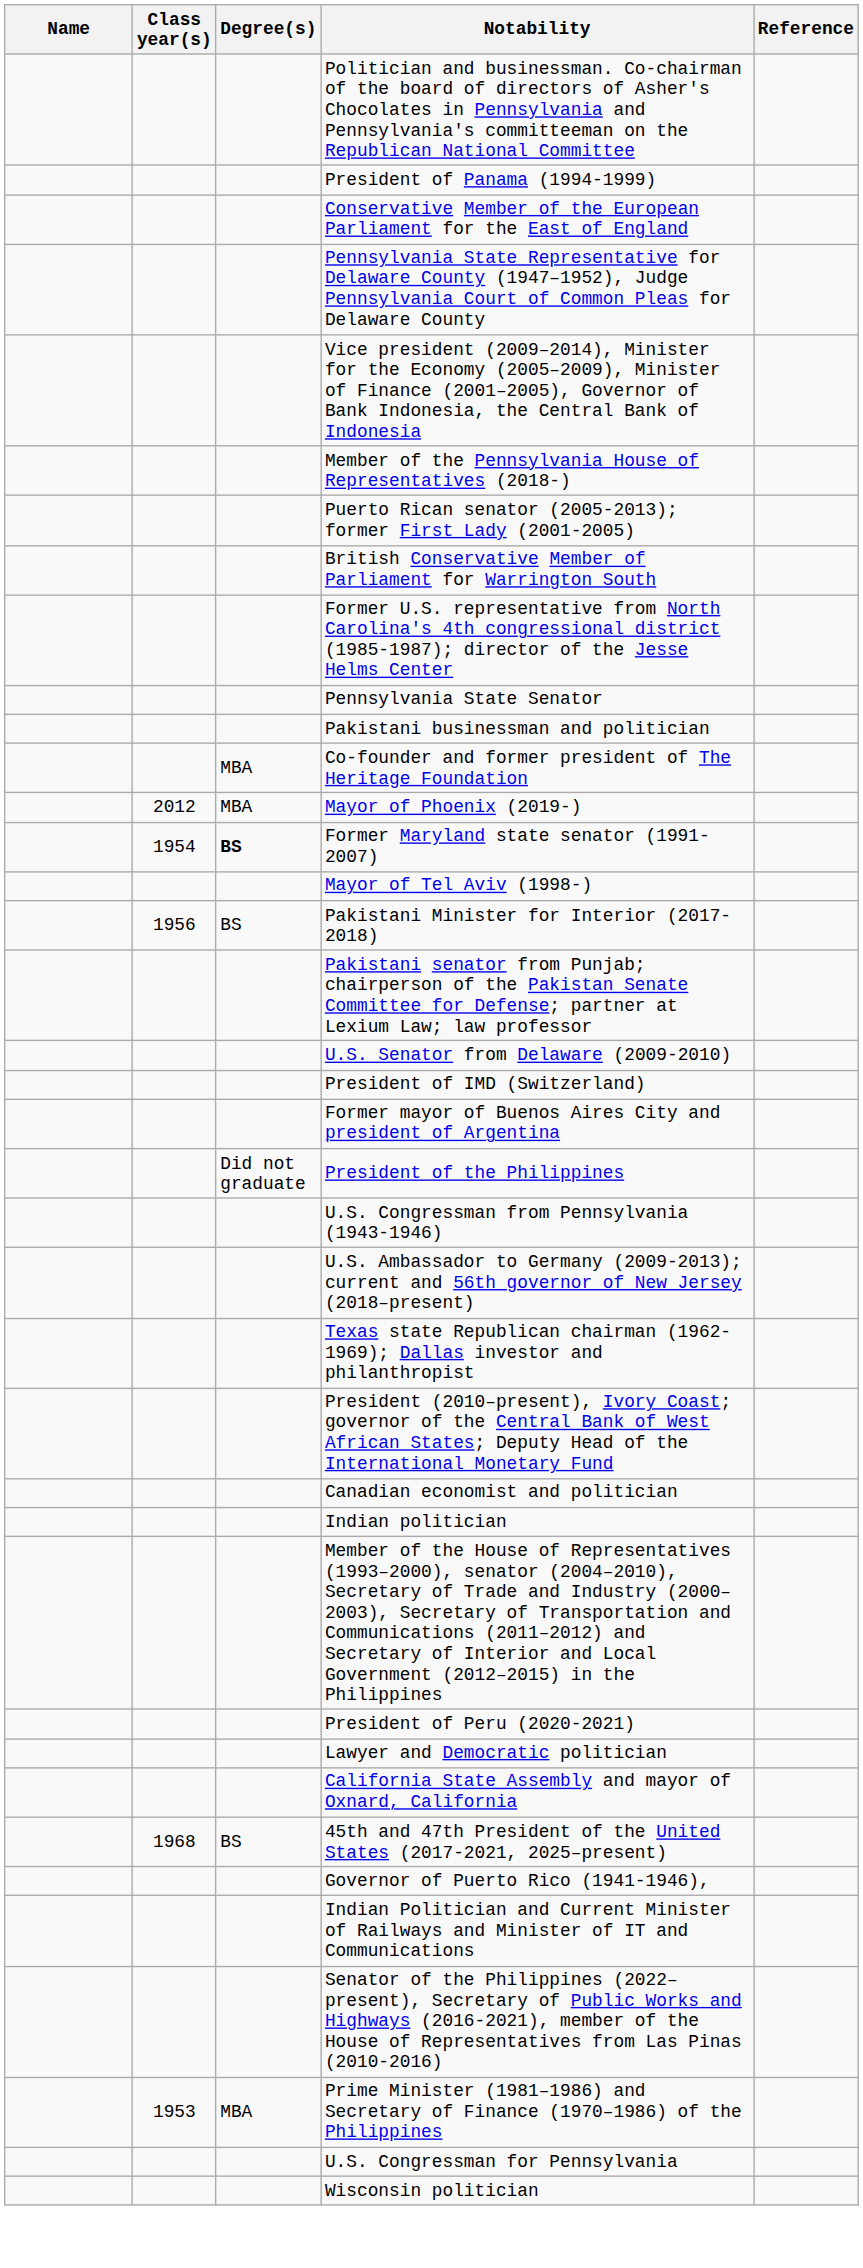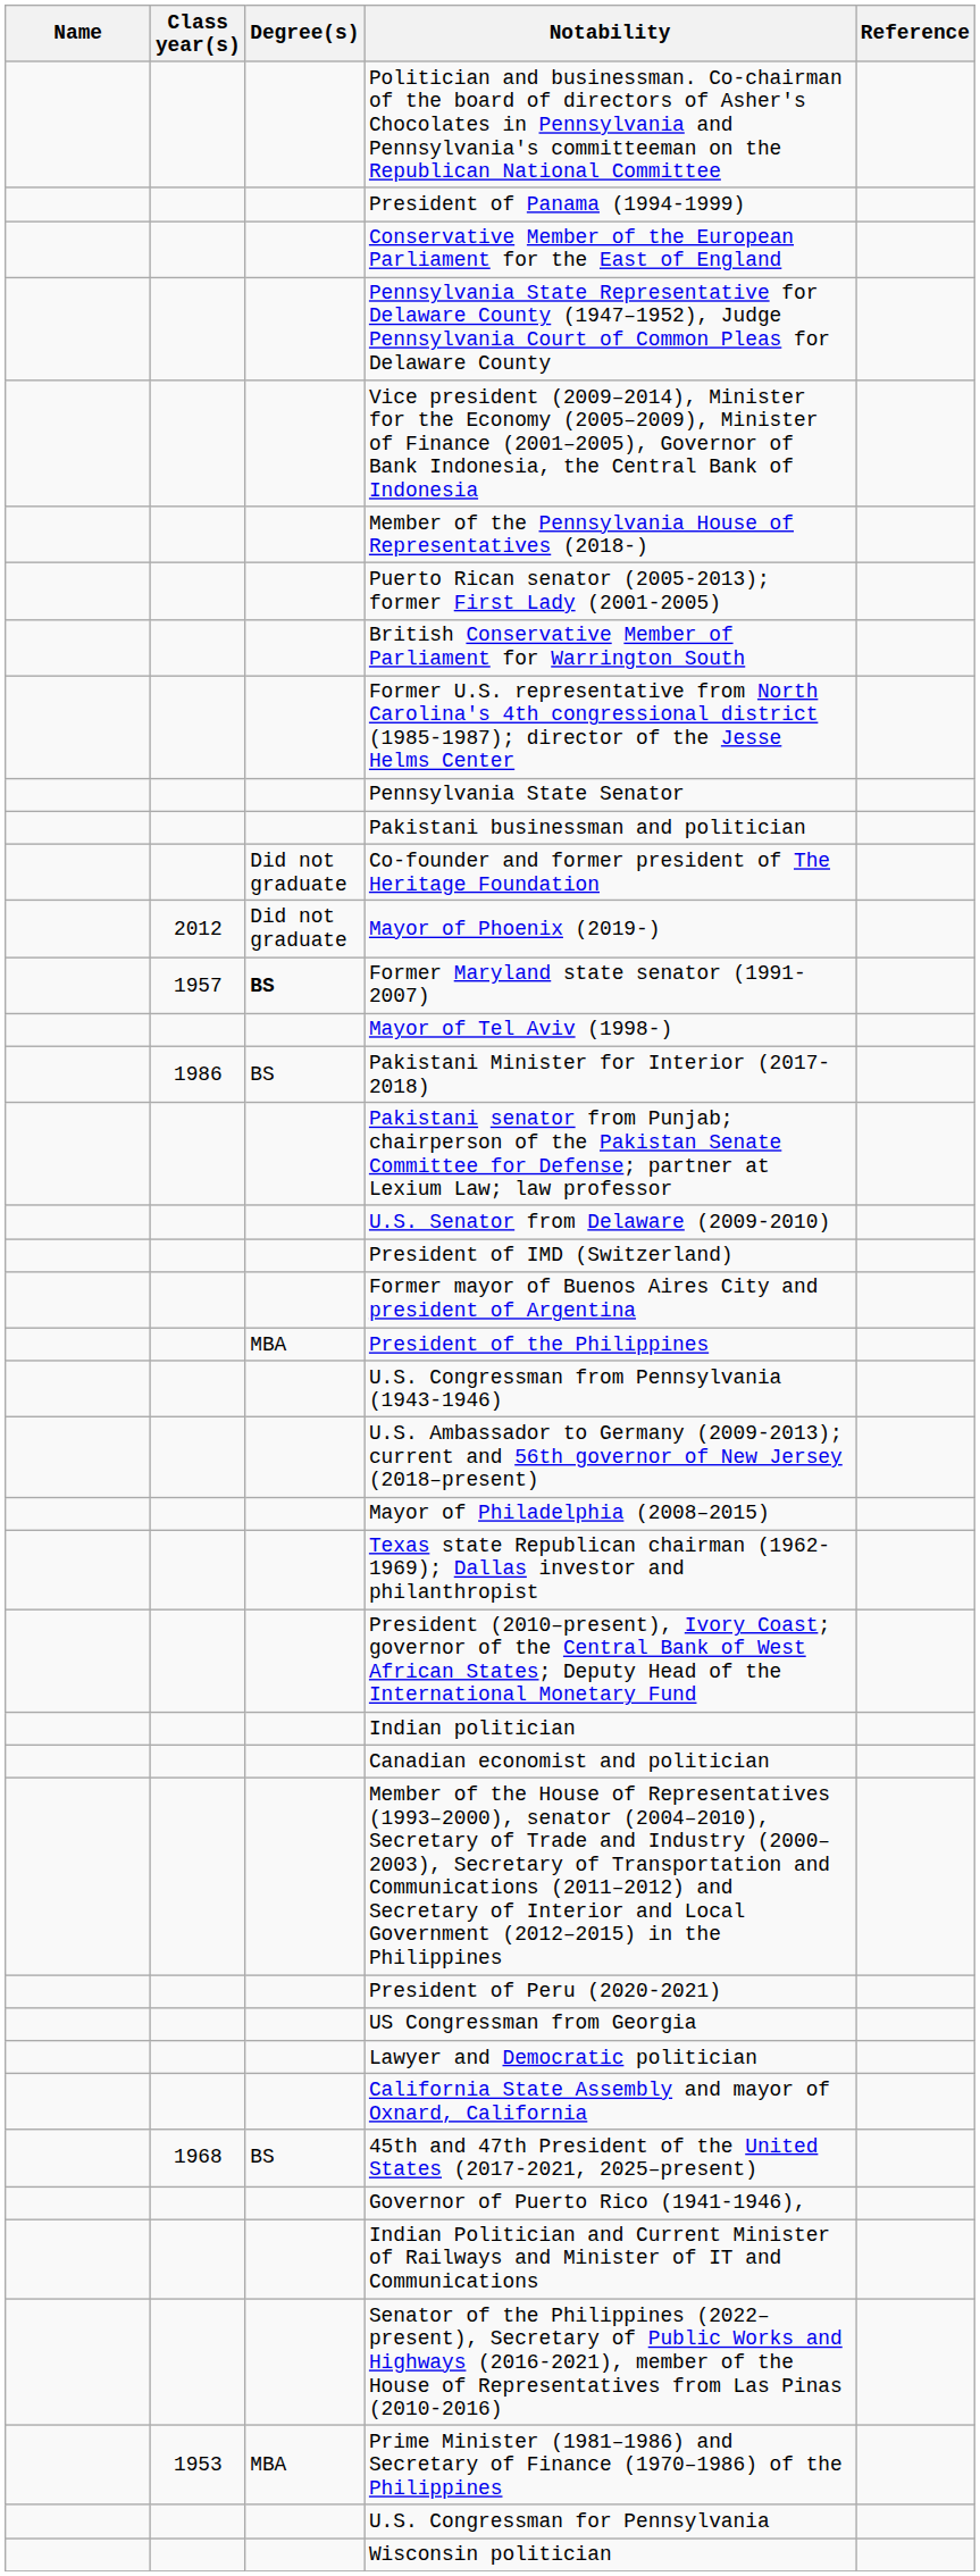Co-founder and former president of The Heritage Foundation | Degree(s): MBA -> Did not graduate
Mayor of Phoenix (2019-) | Degree(s): MBA -> Did not graduate
Former Maryland state senator (1991-2007) | Class year(s): 1954 -> 1957
Pakistani Minister for Interior (2017-2018) | Class year(s): 1956 -> 1986
President of the Philippines | Degree(s): Did not graduate -> MBA
+ row: Mayor of Philadelphia (2008–2015)
rows swapped: Canadian economist and politician <-> Indian politician
+ row: US Congressman from Georgia
